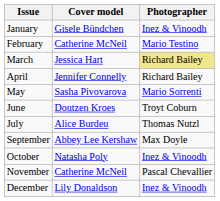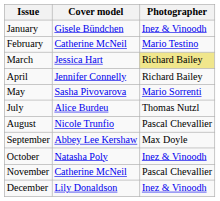- row: June | Doutzen Kroes | Troyt Coburn
+ row: August | Nicole Trunfio | Pascal Chevallier
